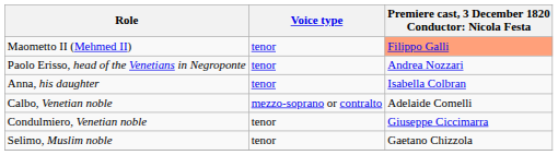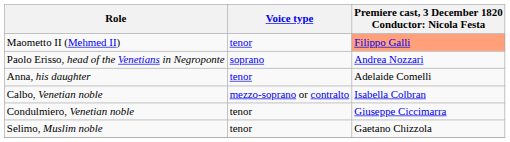Paolo Erisso, head of the Venetians in Negroponte | Voice type: tenor -> soprano
Anna, his daughter | column 3: Isabella Colbran -> Adelaide Comelli
Calbo, Venetian noble | column 3: Adelaide Comelli -> Isabella Colbran
